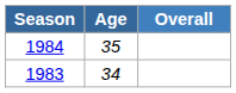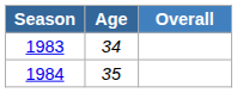rows swapped: 1983 <-> 1984
